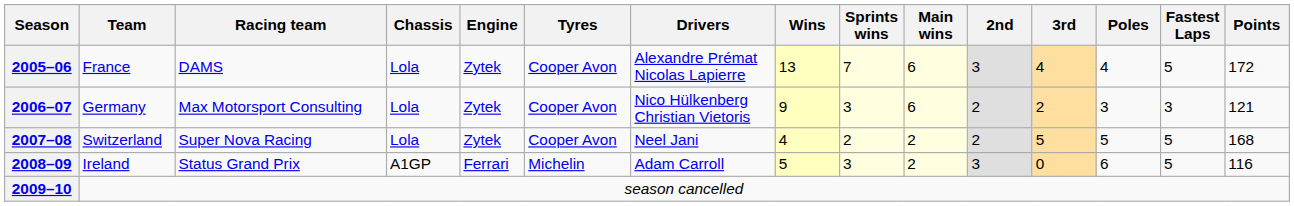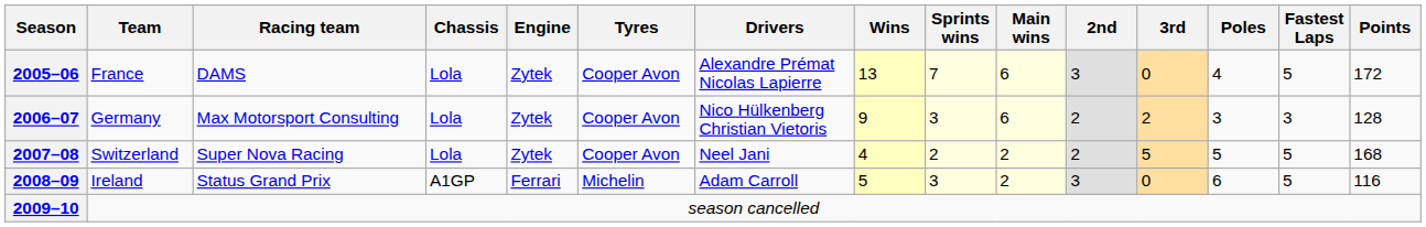2005–06 | 3rd: 4 -> 0
2006–07 | Points: 121 -> 128
